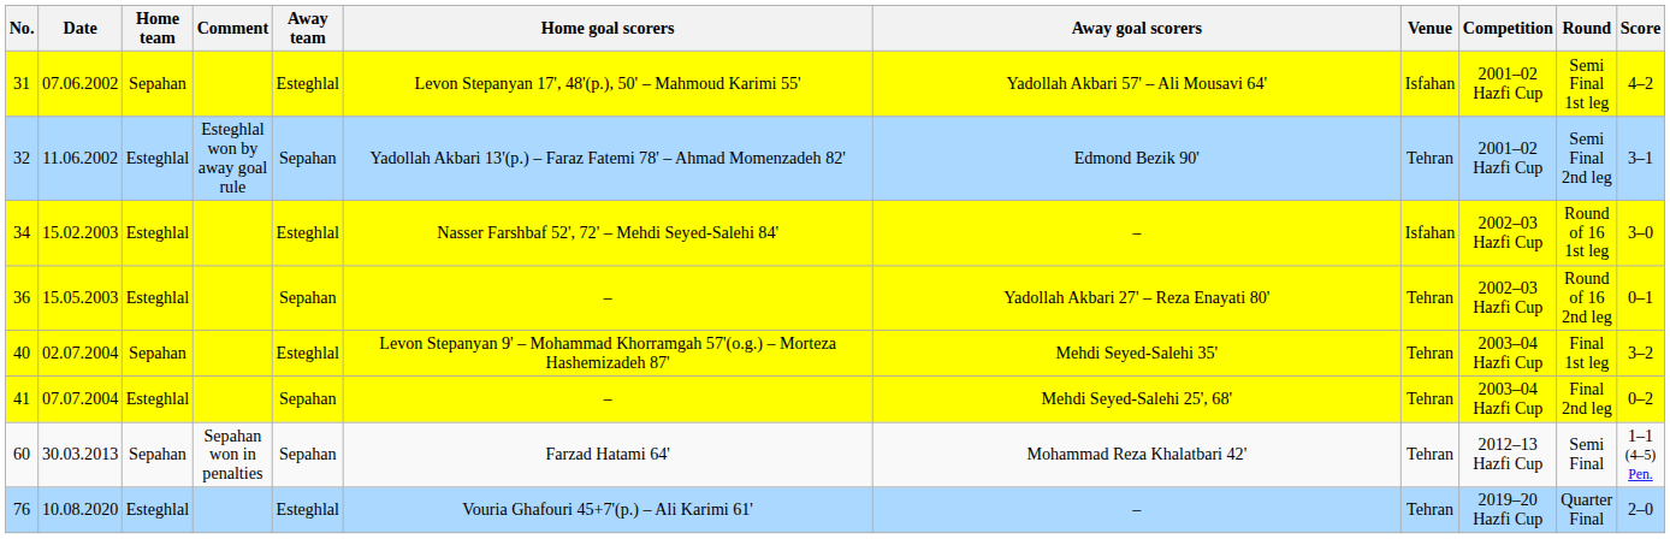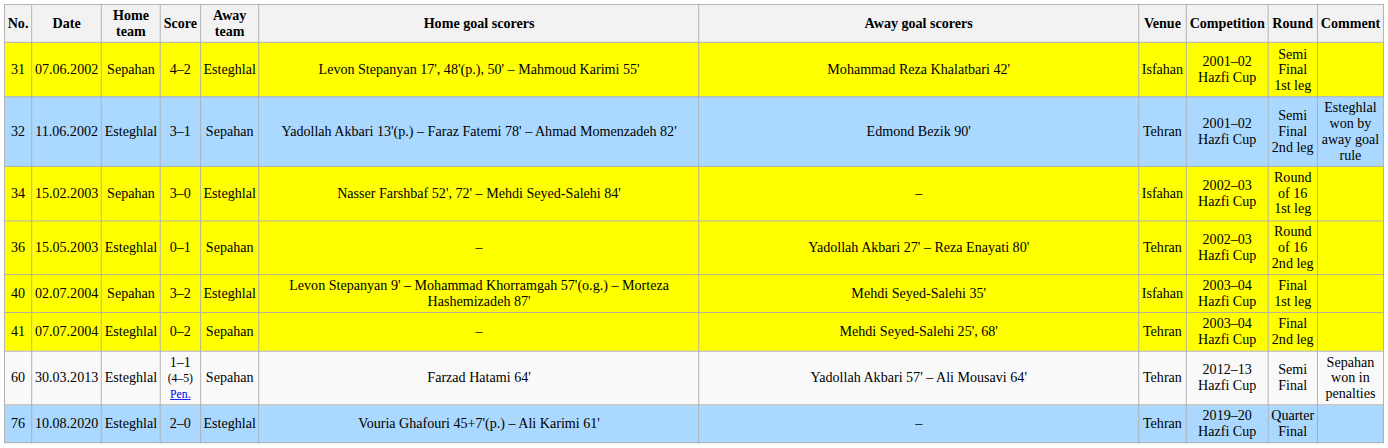columns swapped: Score <-> Comment
31 | Away goal scorers: Yadollah Akbari 57' – Ali Mousavi 64' -> Mohammad Reza Khalatbari 42'
34 | Home team: Esteghlal -> Sepahan
40 | Venue: Tehran -> Isfahan
60 | Home team: Sepahan -> Esteghlal
60 | Away goal scorers: Mohammad Reza Khalatbari 42' -> Yadollah Akbari 57' – Ali Mousavi 64'
